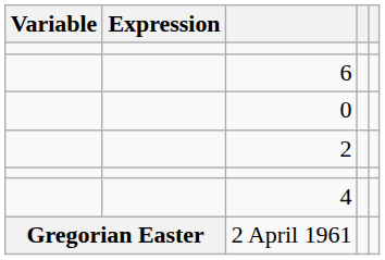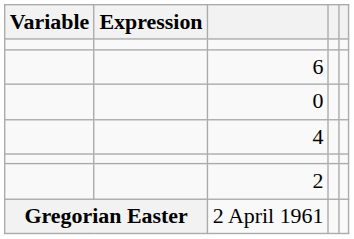rows swapped: 4 <-> 2
